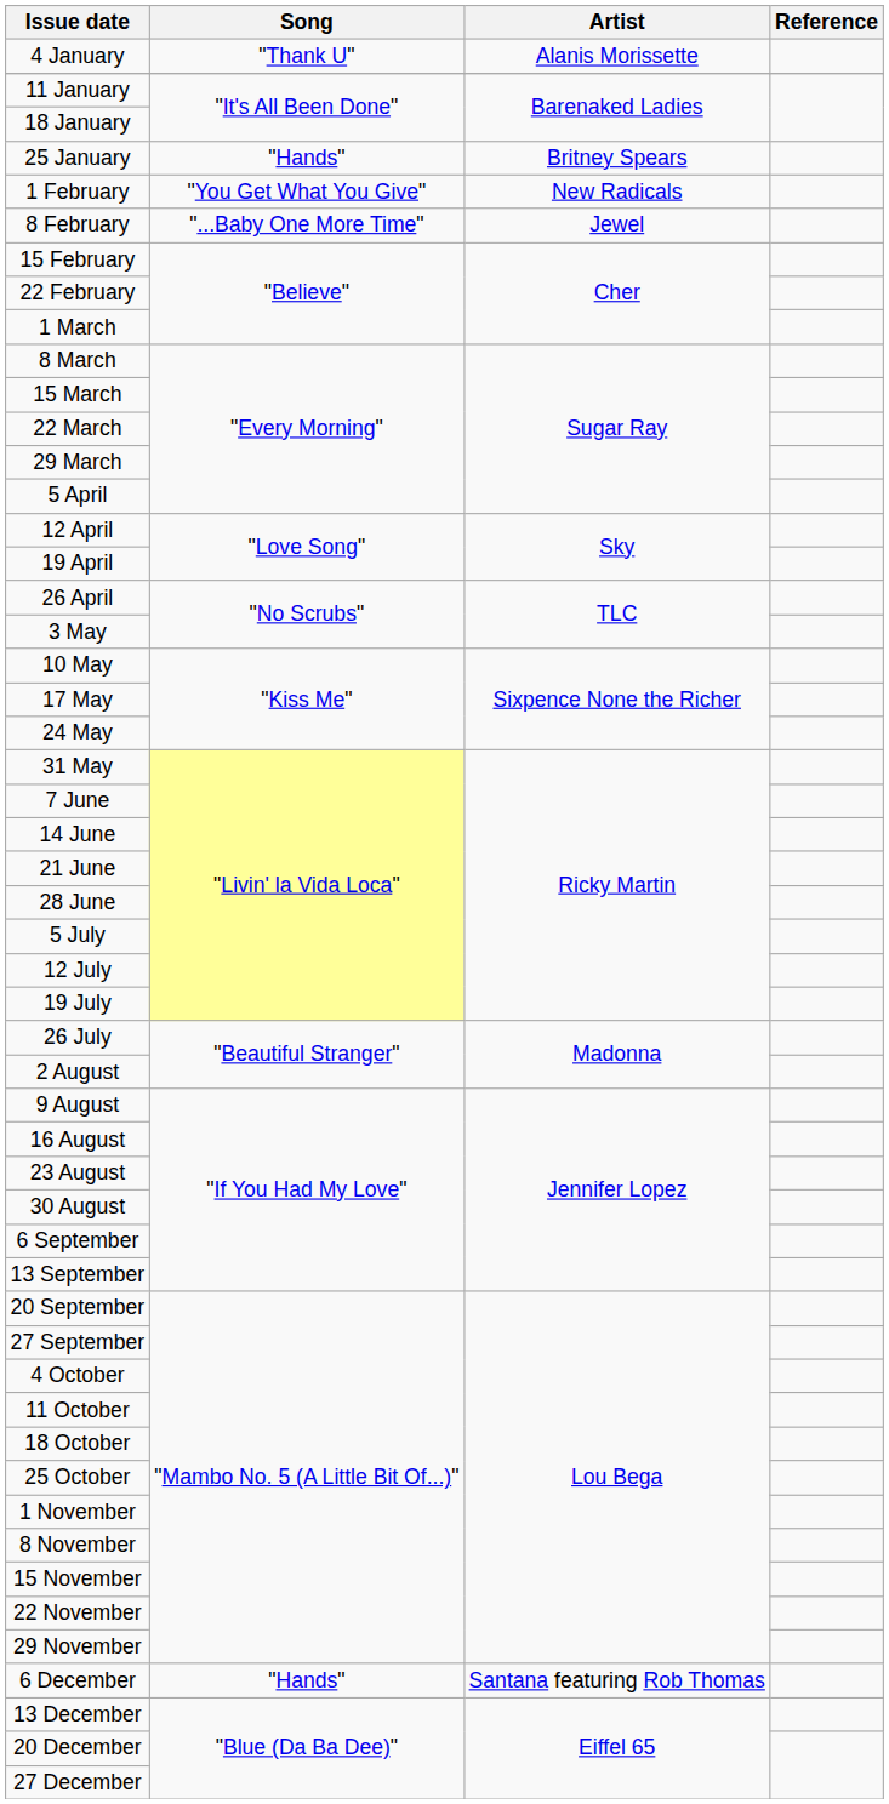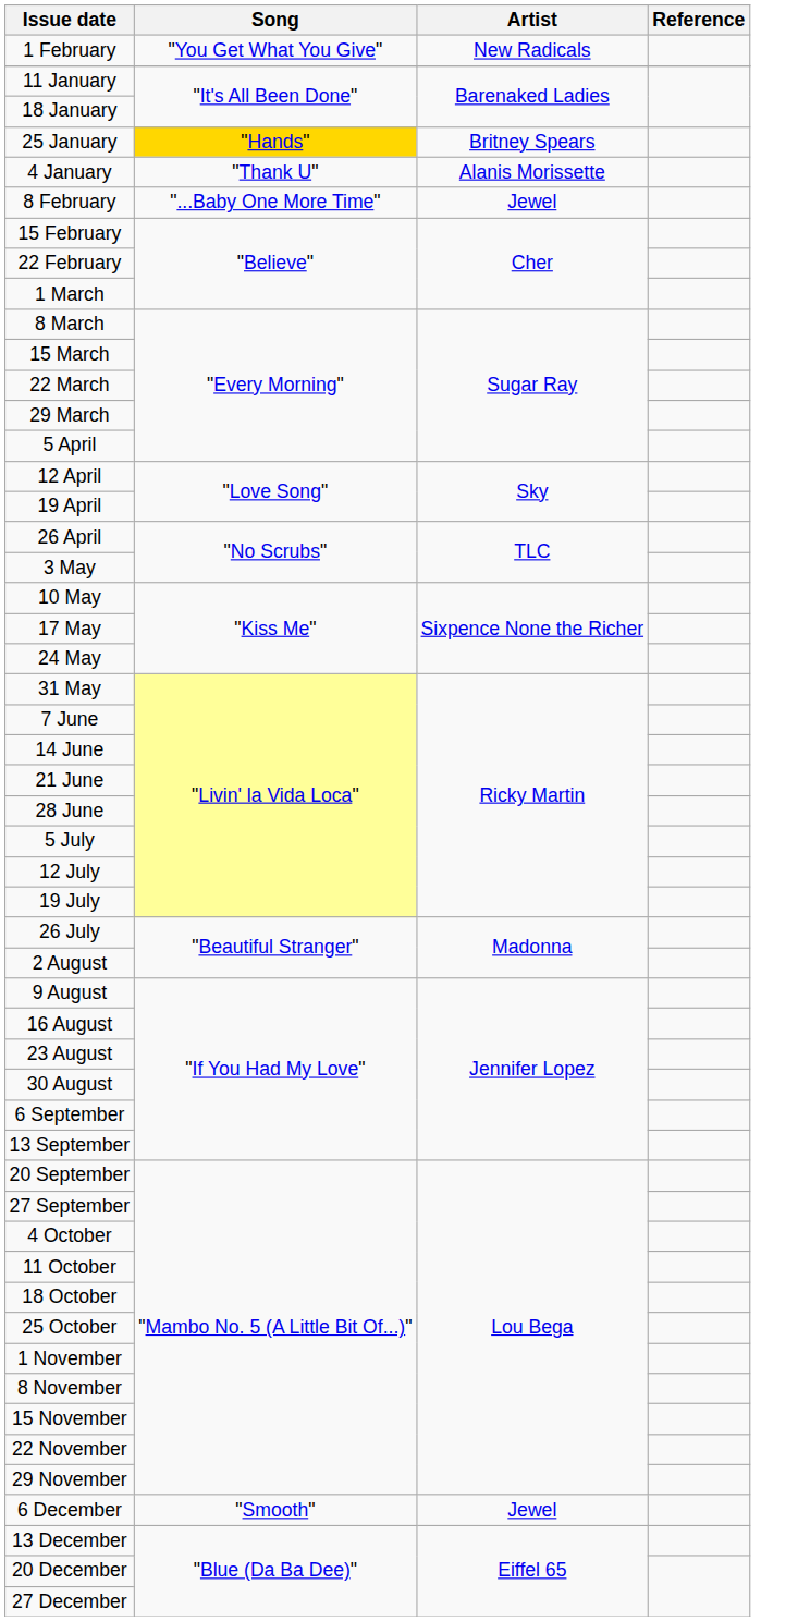rows swapped: 4 January <-> 1 February
25 January | Song: no background -> gold background
6 December | Song: "Hands" -> "Smooth"
6 December | Artist: Santana featuring Rob Thomas -> Jewel
